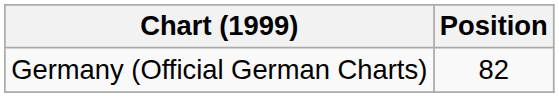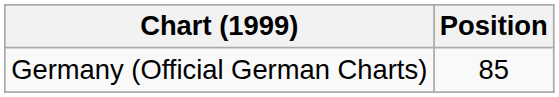Germany (Official German Charts) | Position: 82 -> 85
